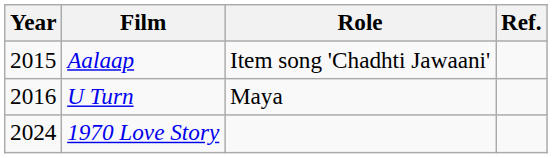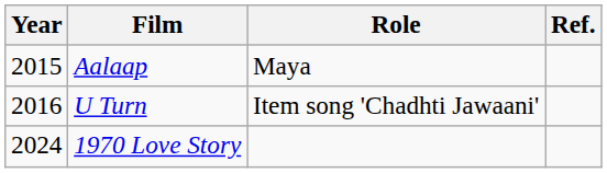Aalaap | Role: Item song 'Chadhti Jawaani' -> Maya
U Turn | Role: Maya -> Item song 'Chadhti Jawaani'
